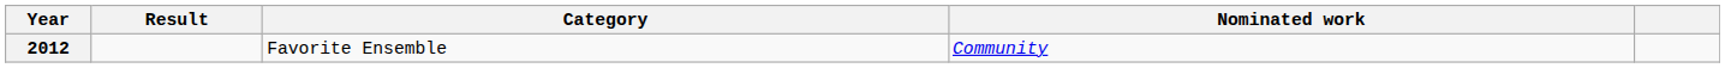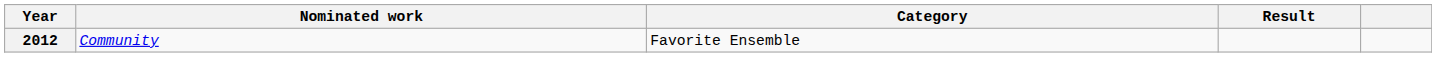columns swapped: Nominated work <-> Result
